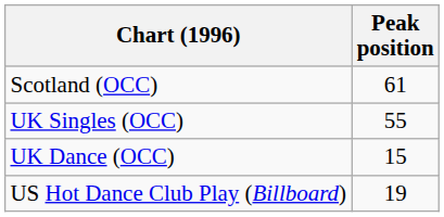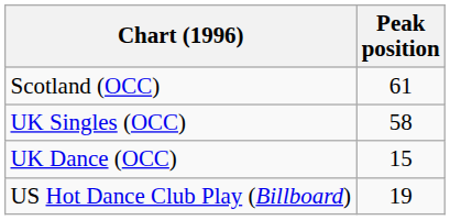UK Singles (OCC) | Peak position: 55 -> 58
